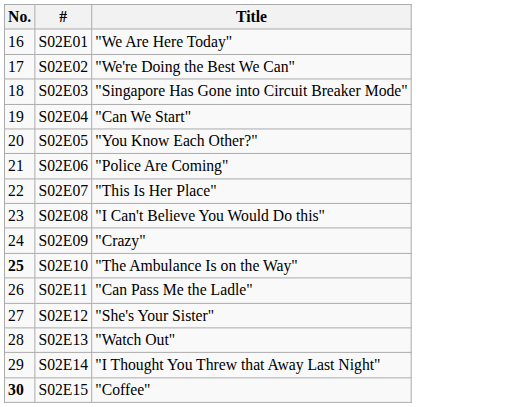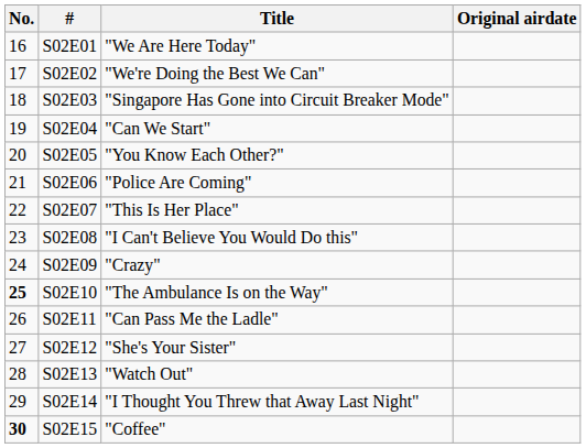+ column: Original airdate
